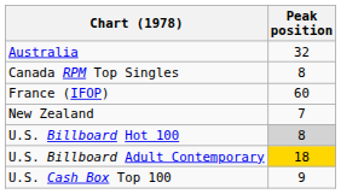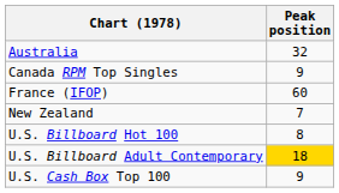Canada RPM Top Singles | Peak position: 8 -> 9
U.S. Billboard Hot 100 | Peak position: lightgrey background -> no background
